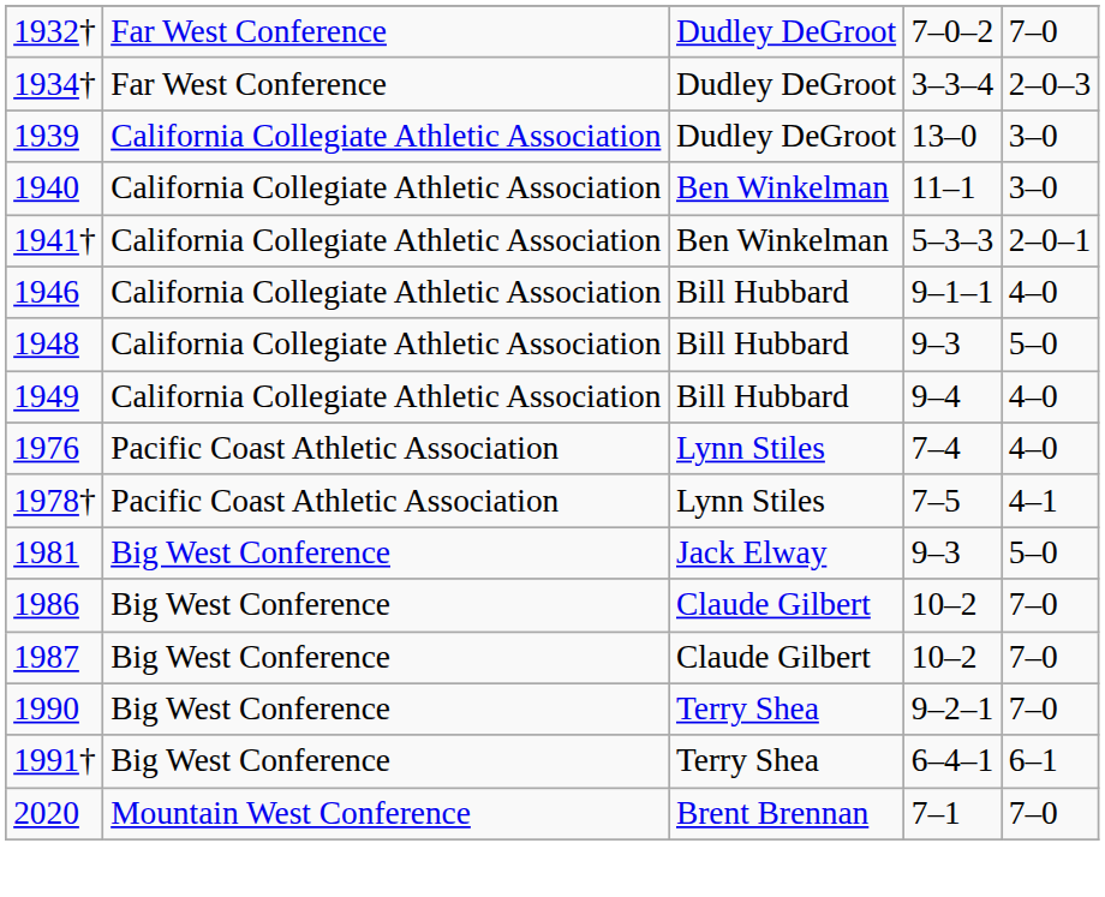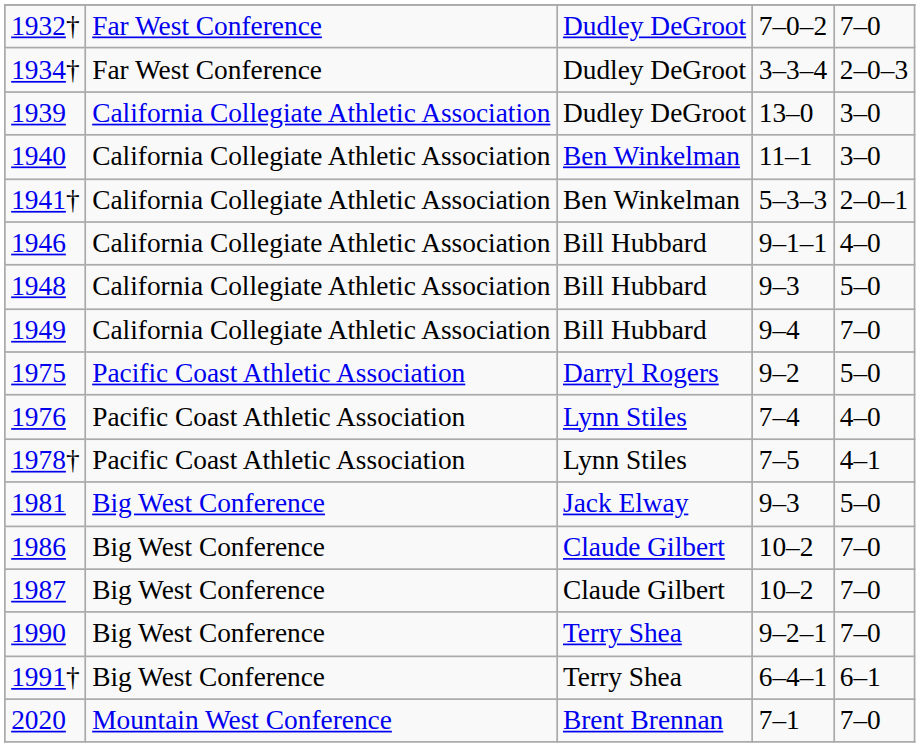1949 | column 5: 4–0 -> 7–0
+ row: 1975 | Pacific Coast Athletic Association | Darryl Rogers | 9–2 | 5–0
